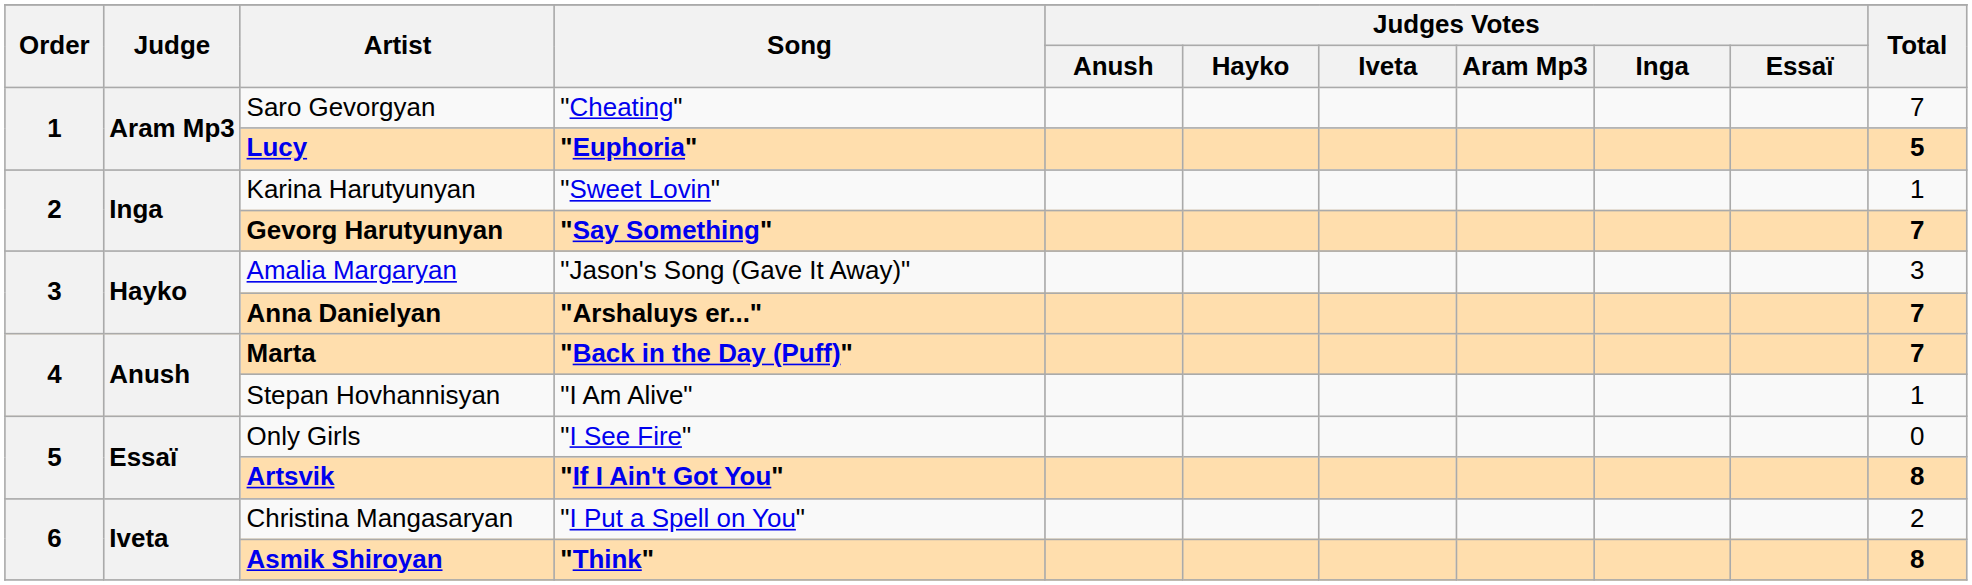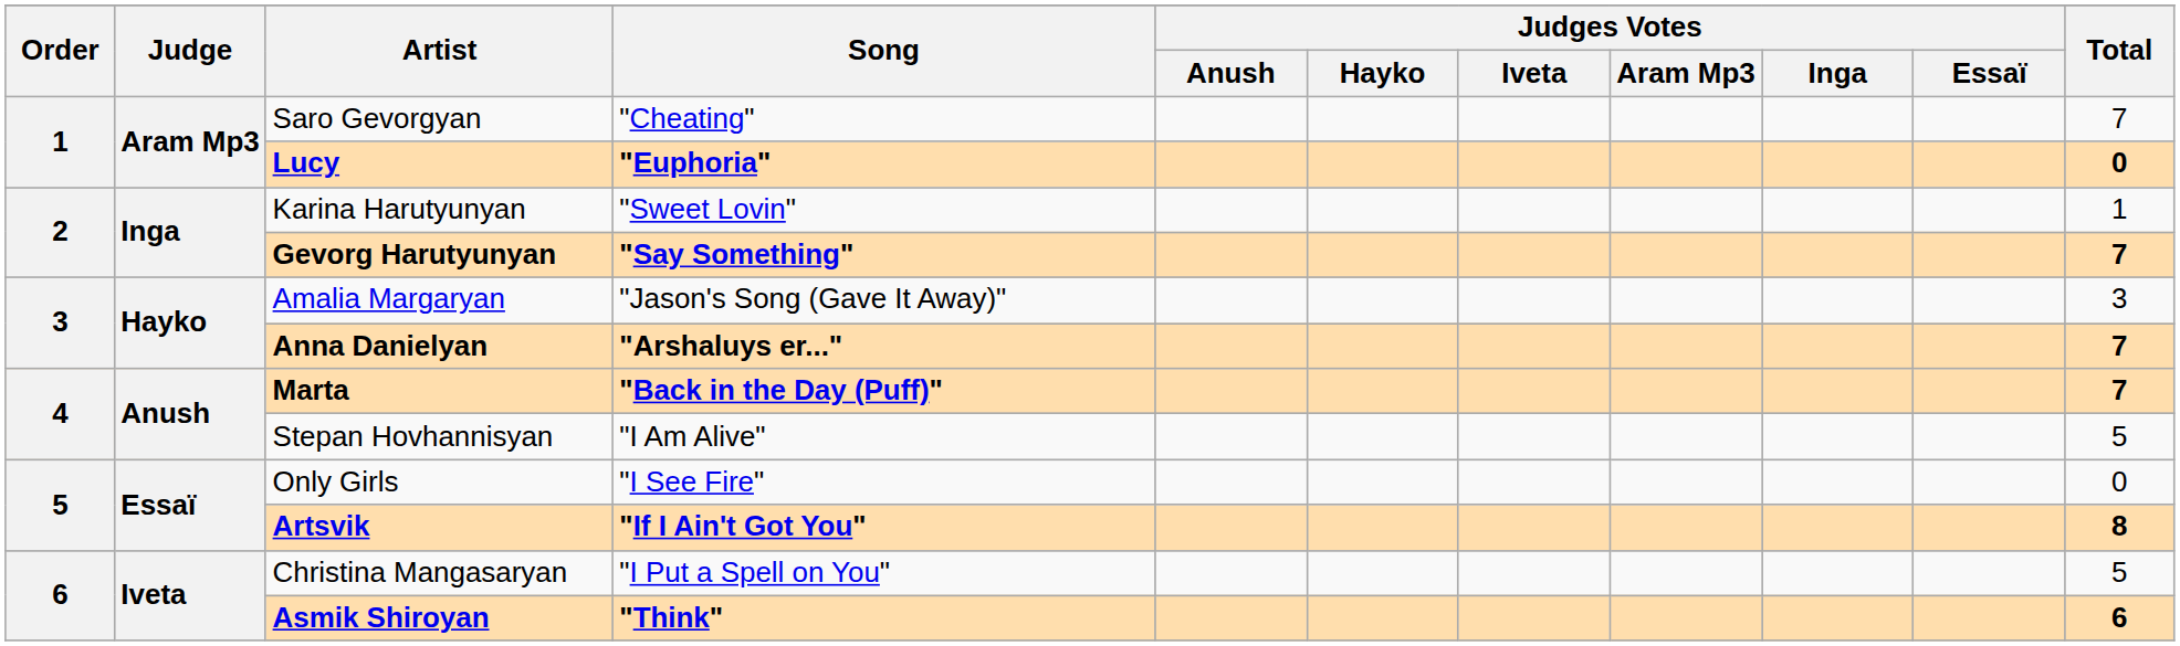Lucy | Total: 5 -> 0
Stepan Hovhannisyan | Total: 1 -> 5
Christina Mangasaryan | Total: 2 -> 5
Asmik Shiroyan | Total: 8 -> 6
